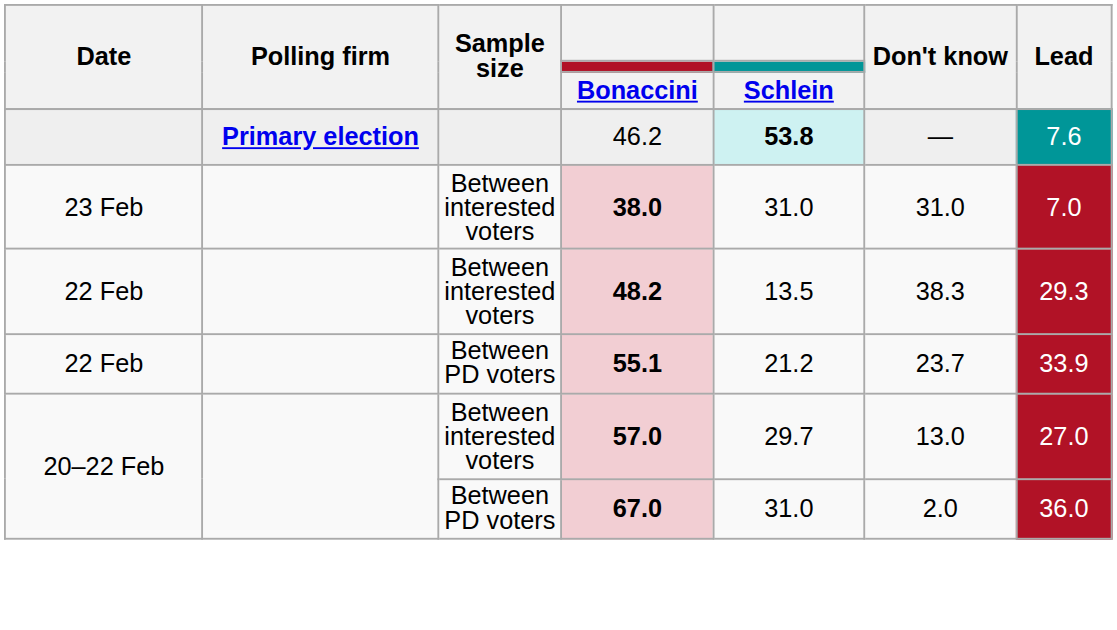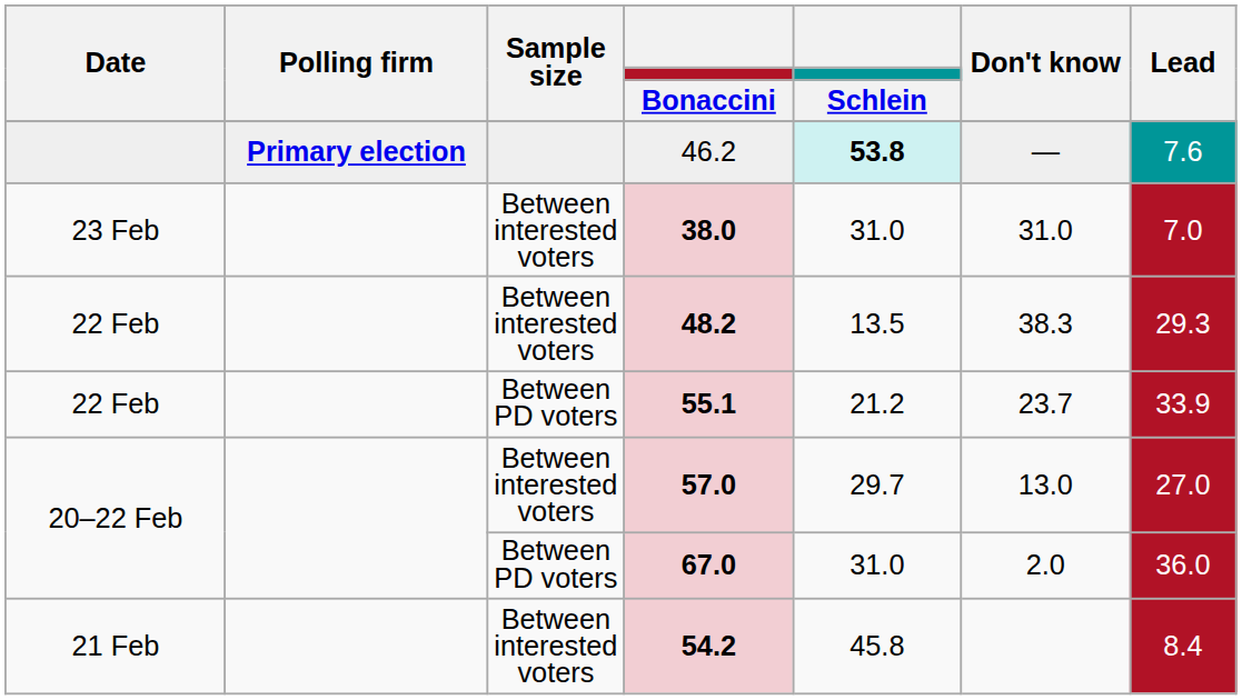+ row: 21 Feb | Between interested voters | 54.2 | 45.8 | 8.4
